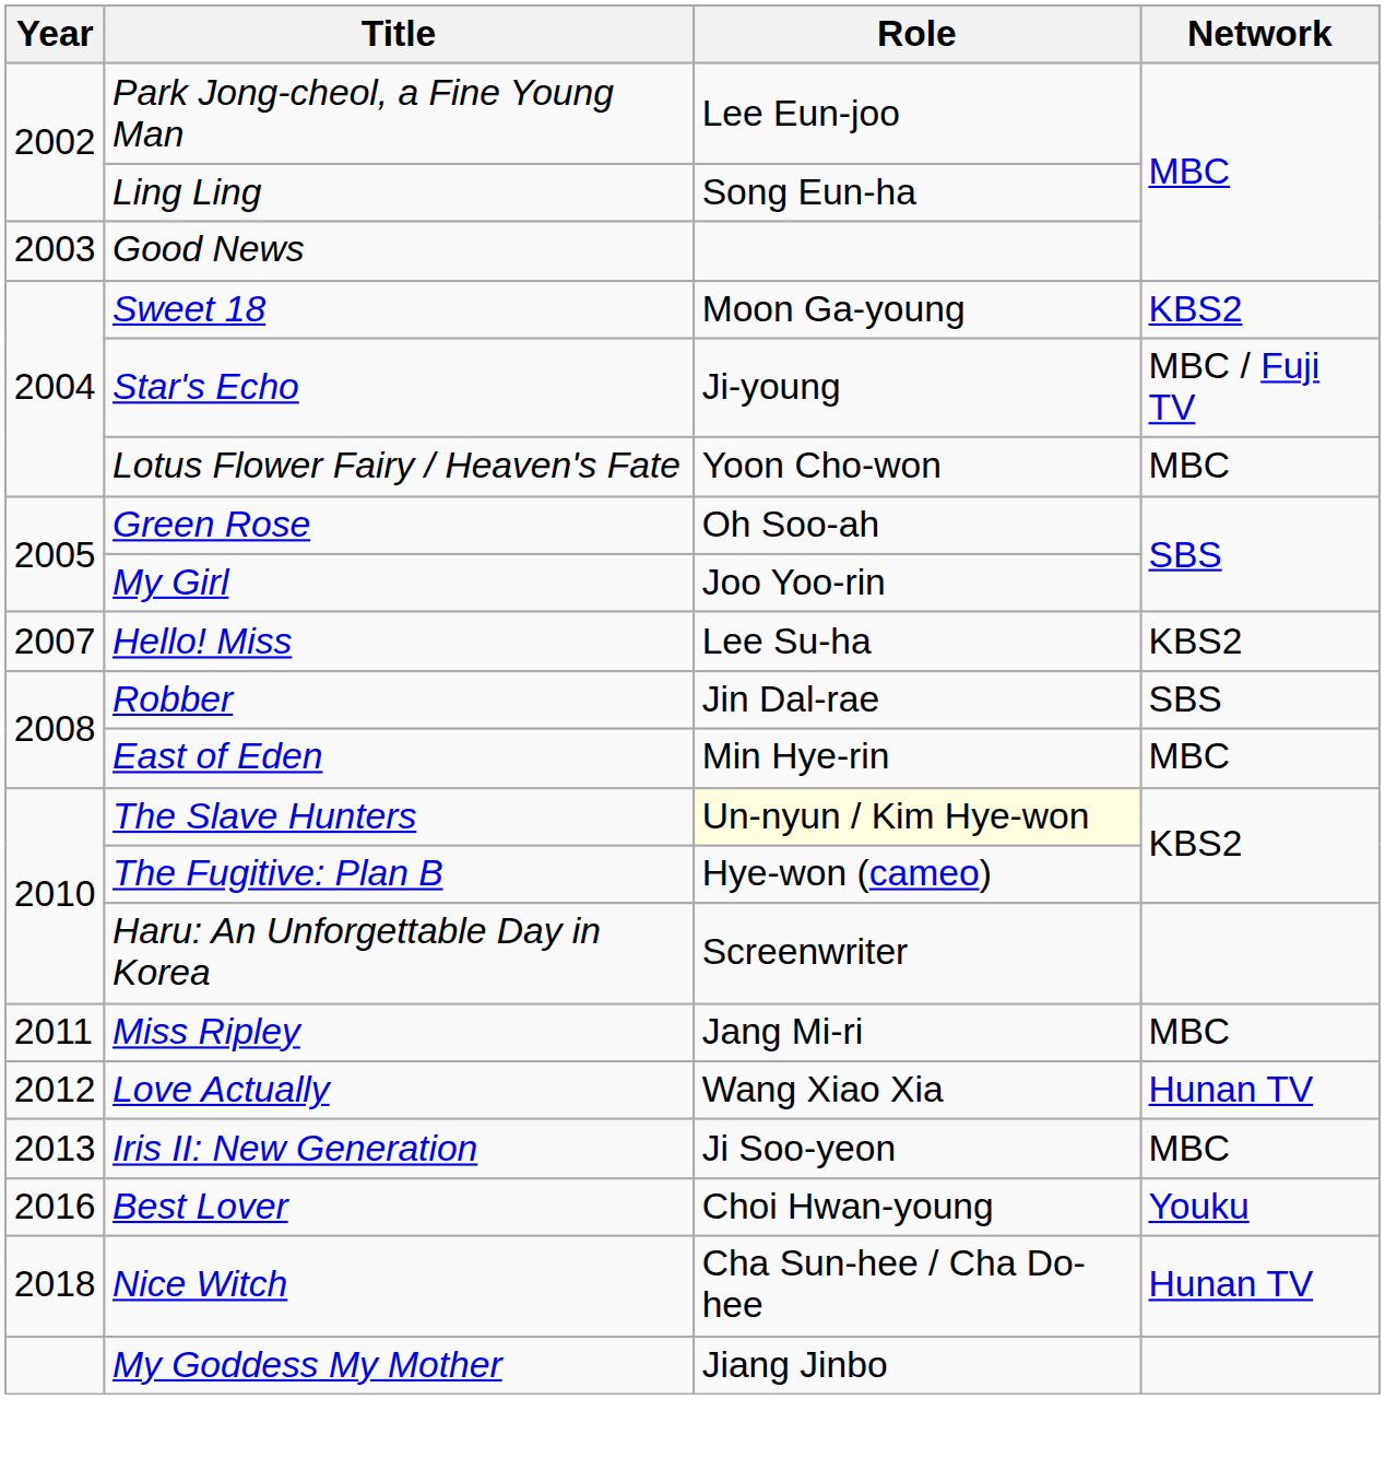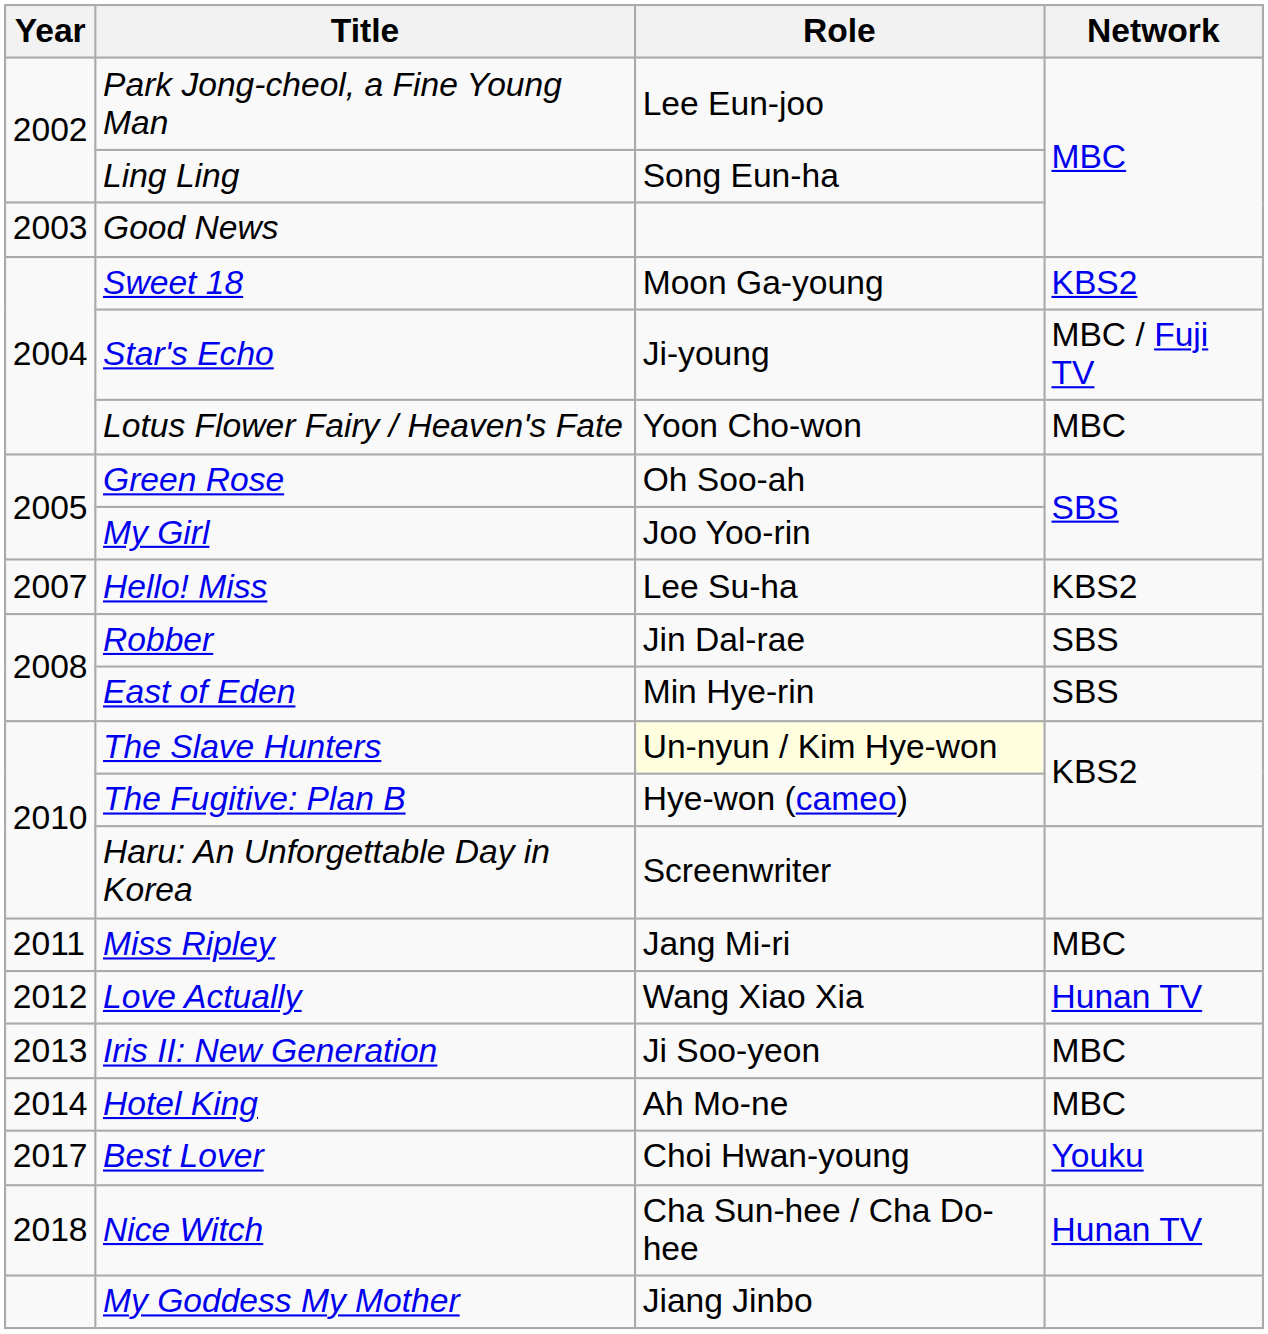East of Eden | Network: MBC -> SBS
+ row: 2014 | Hotel King | Ah Mo-ne | MBC
Best Lover | Year: 2016 -> 2017
